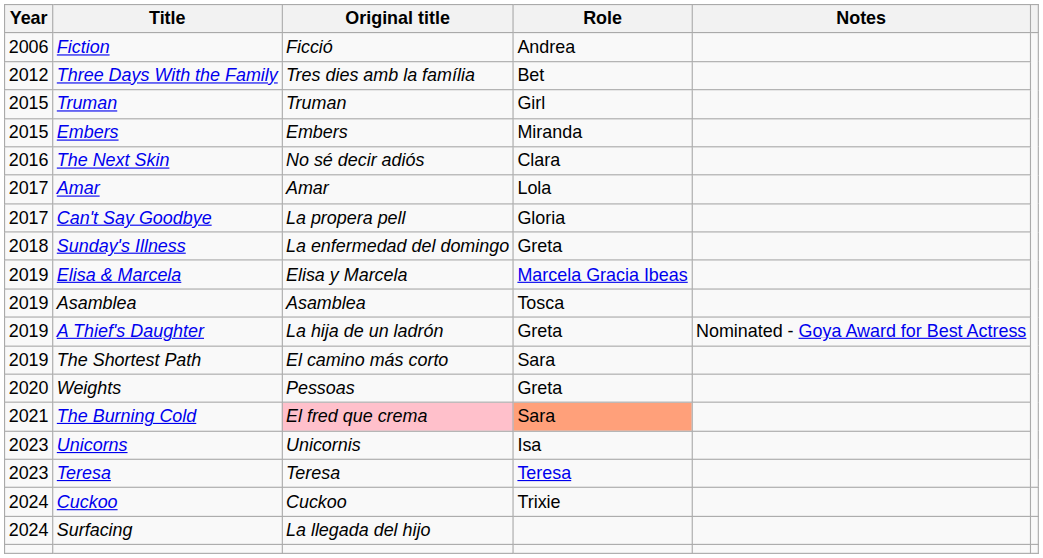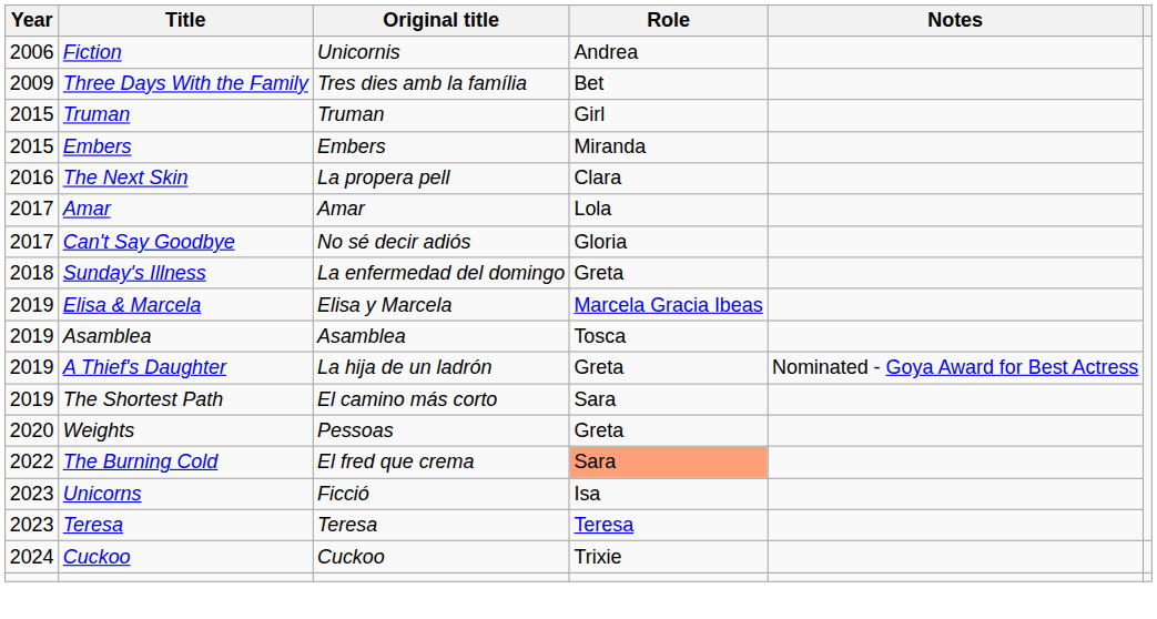Fiction | Original title: Ficció -> Unicornis
Three Days With the Family | Year: 2012 -> 2009
The Next Skin | Original title: No sé decir adiós -> La propera pell
Can't Say Goodbye | Original title: La propera pell -> No sé decir adiós
The Burning Cold | Year: 2021 -> 2022
The Burning Cold | Original title: pink background -> no background
Unicorns | Original title: Unicornis -> Ficció
- row: 2024 | Surfacing | La llegada del hijo
